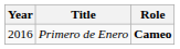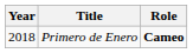Primero de Enero | Year: 2016 -> 2018
